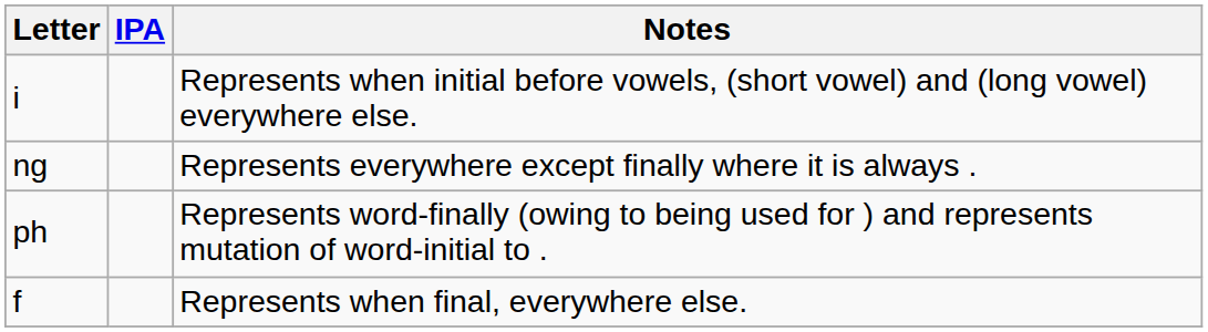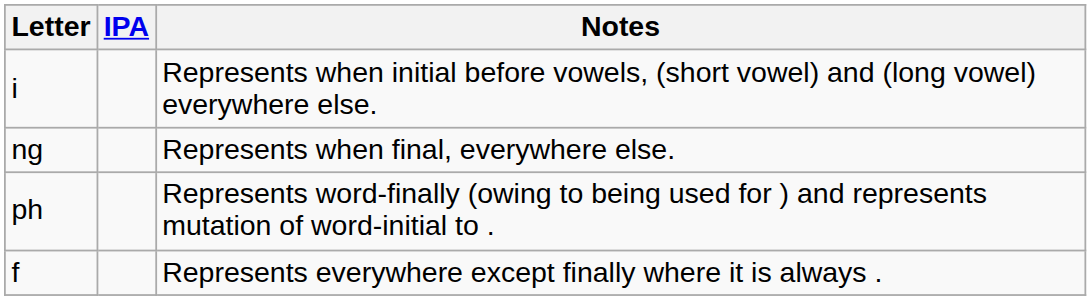ng | Notes: Represents everywhere except finally where it is always . -> Represents when final, everywhere else.
f | Notes: Represents when final, everywhere else. -> Represents everywhere except finally where it is always .
